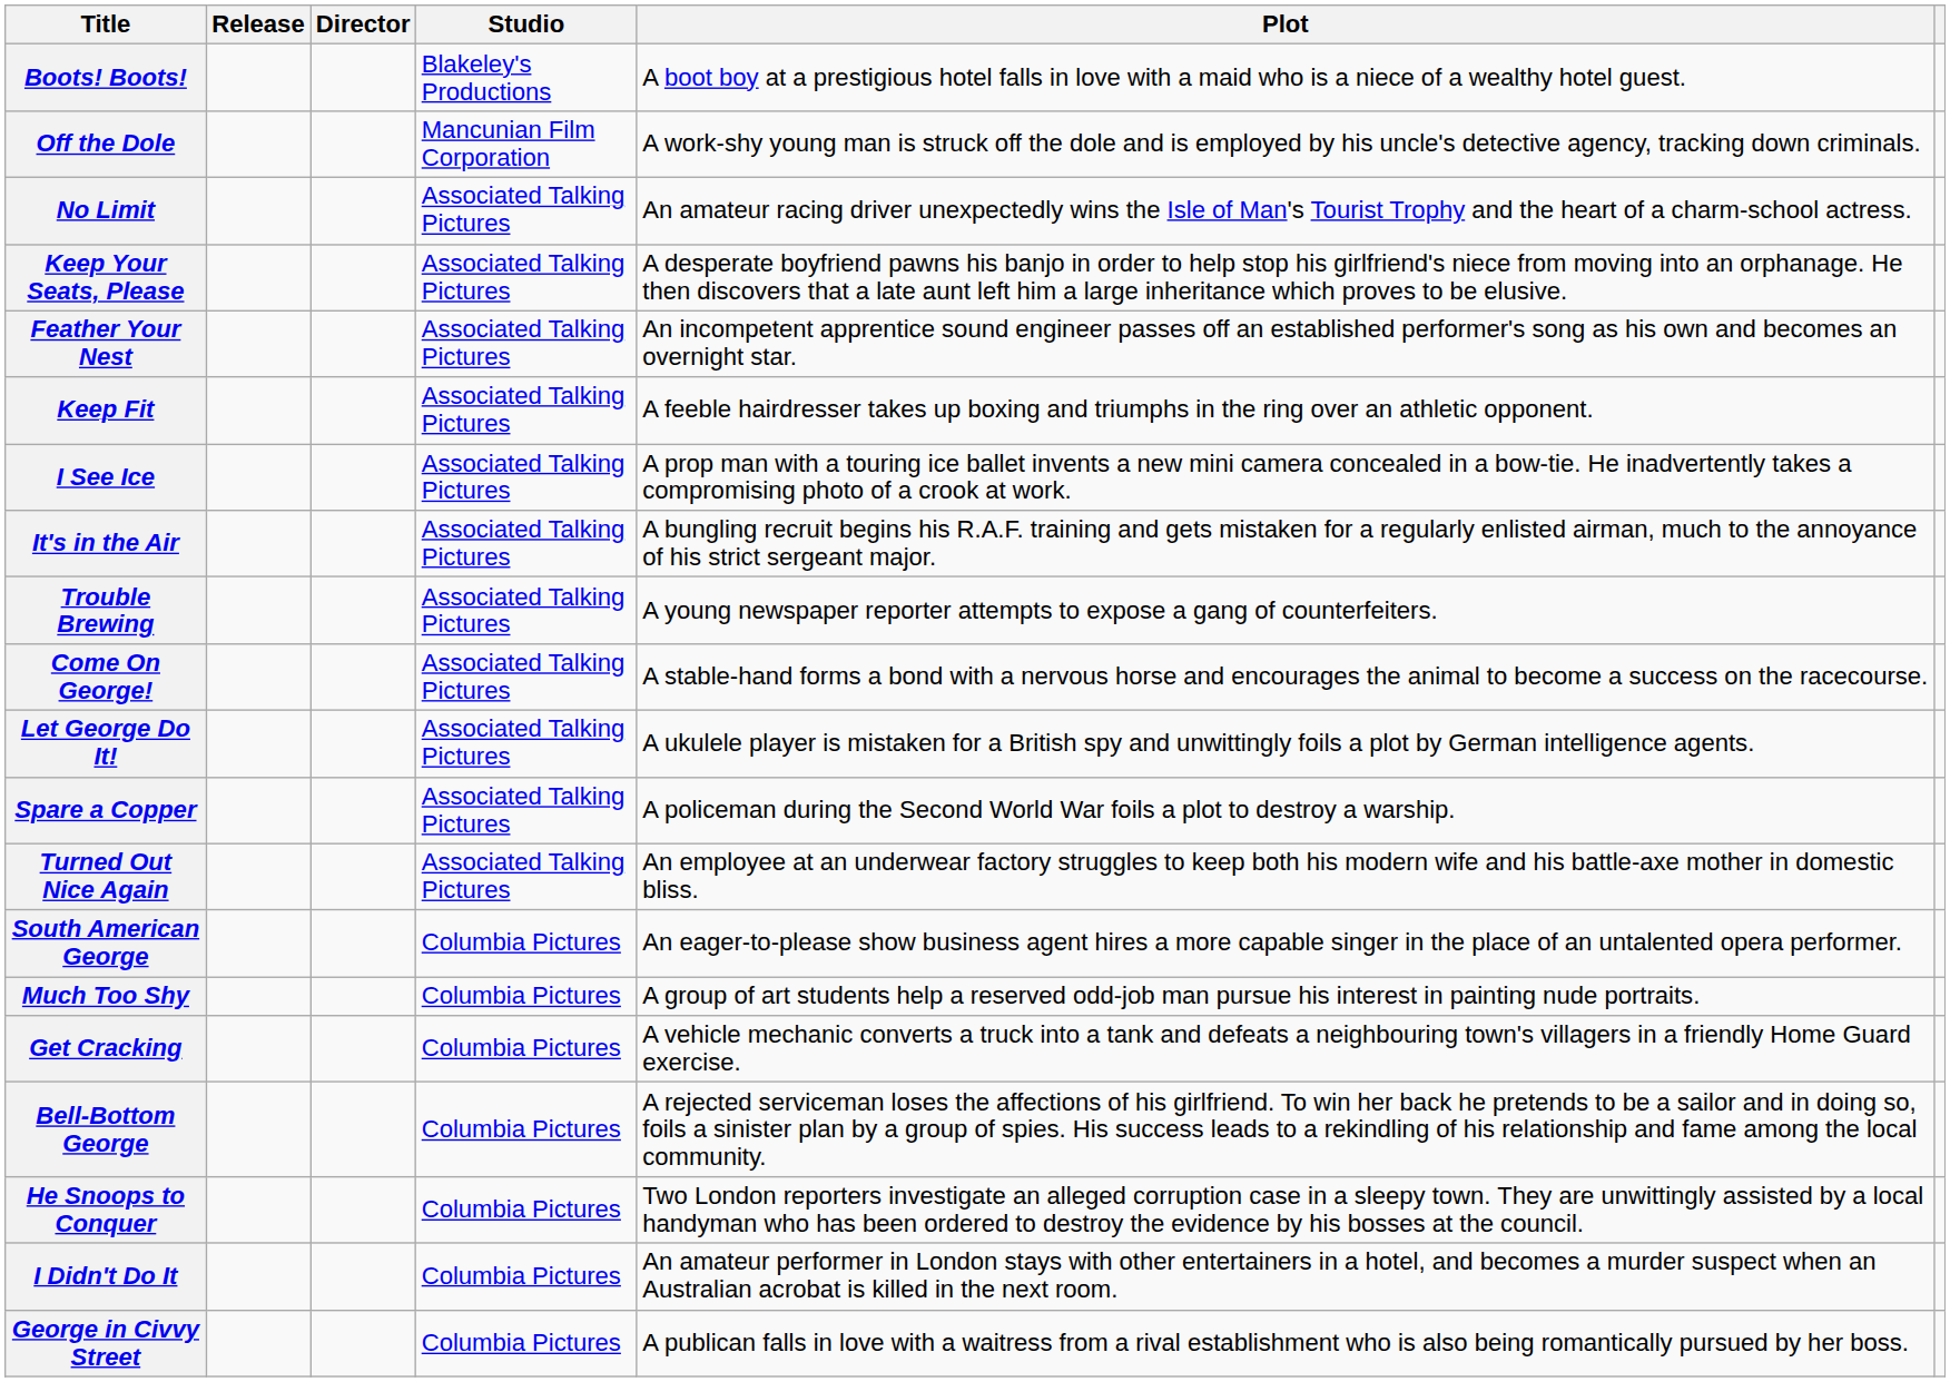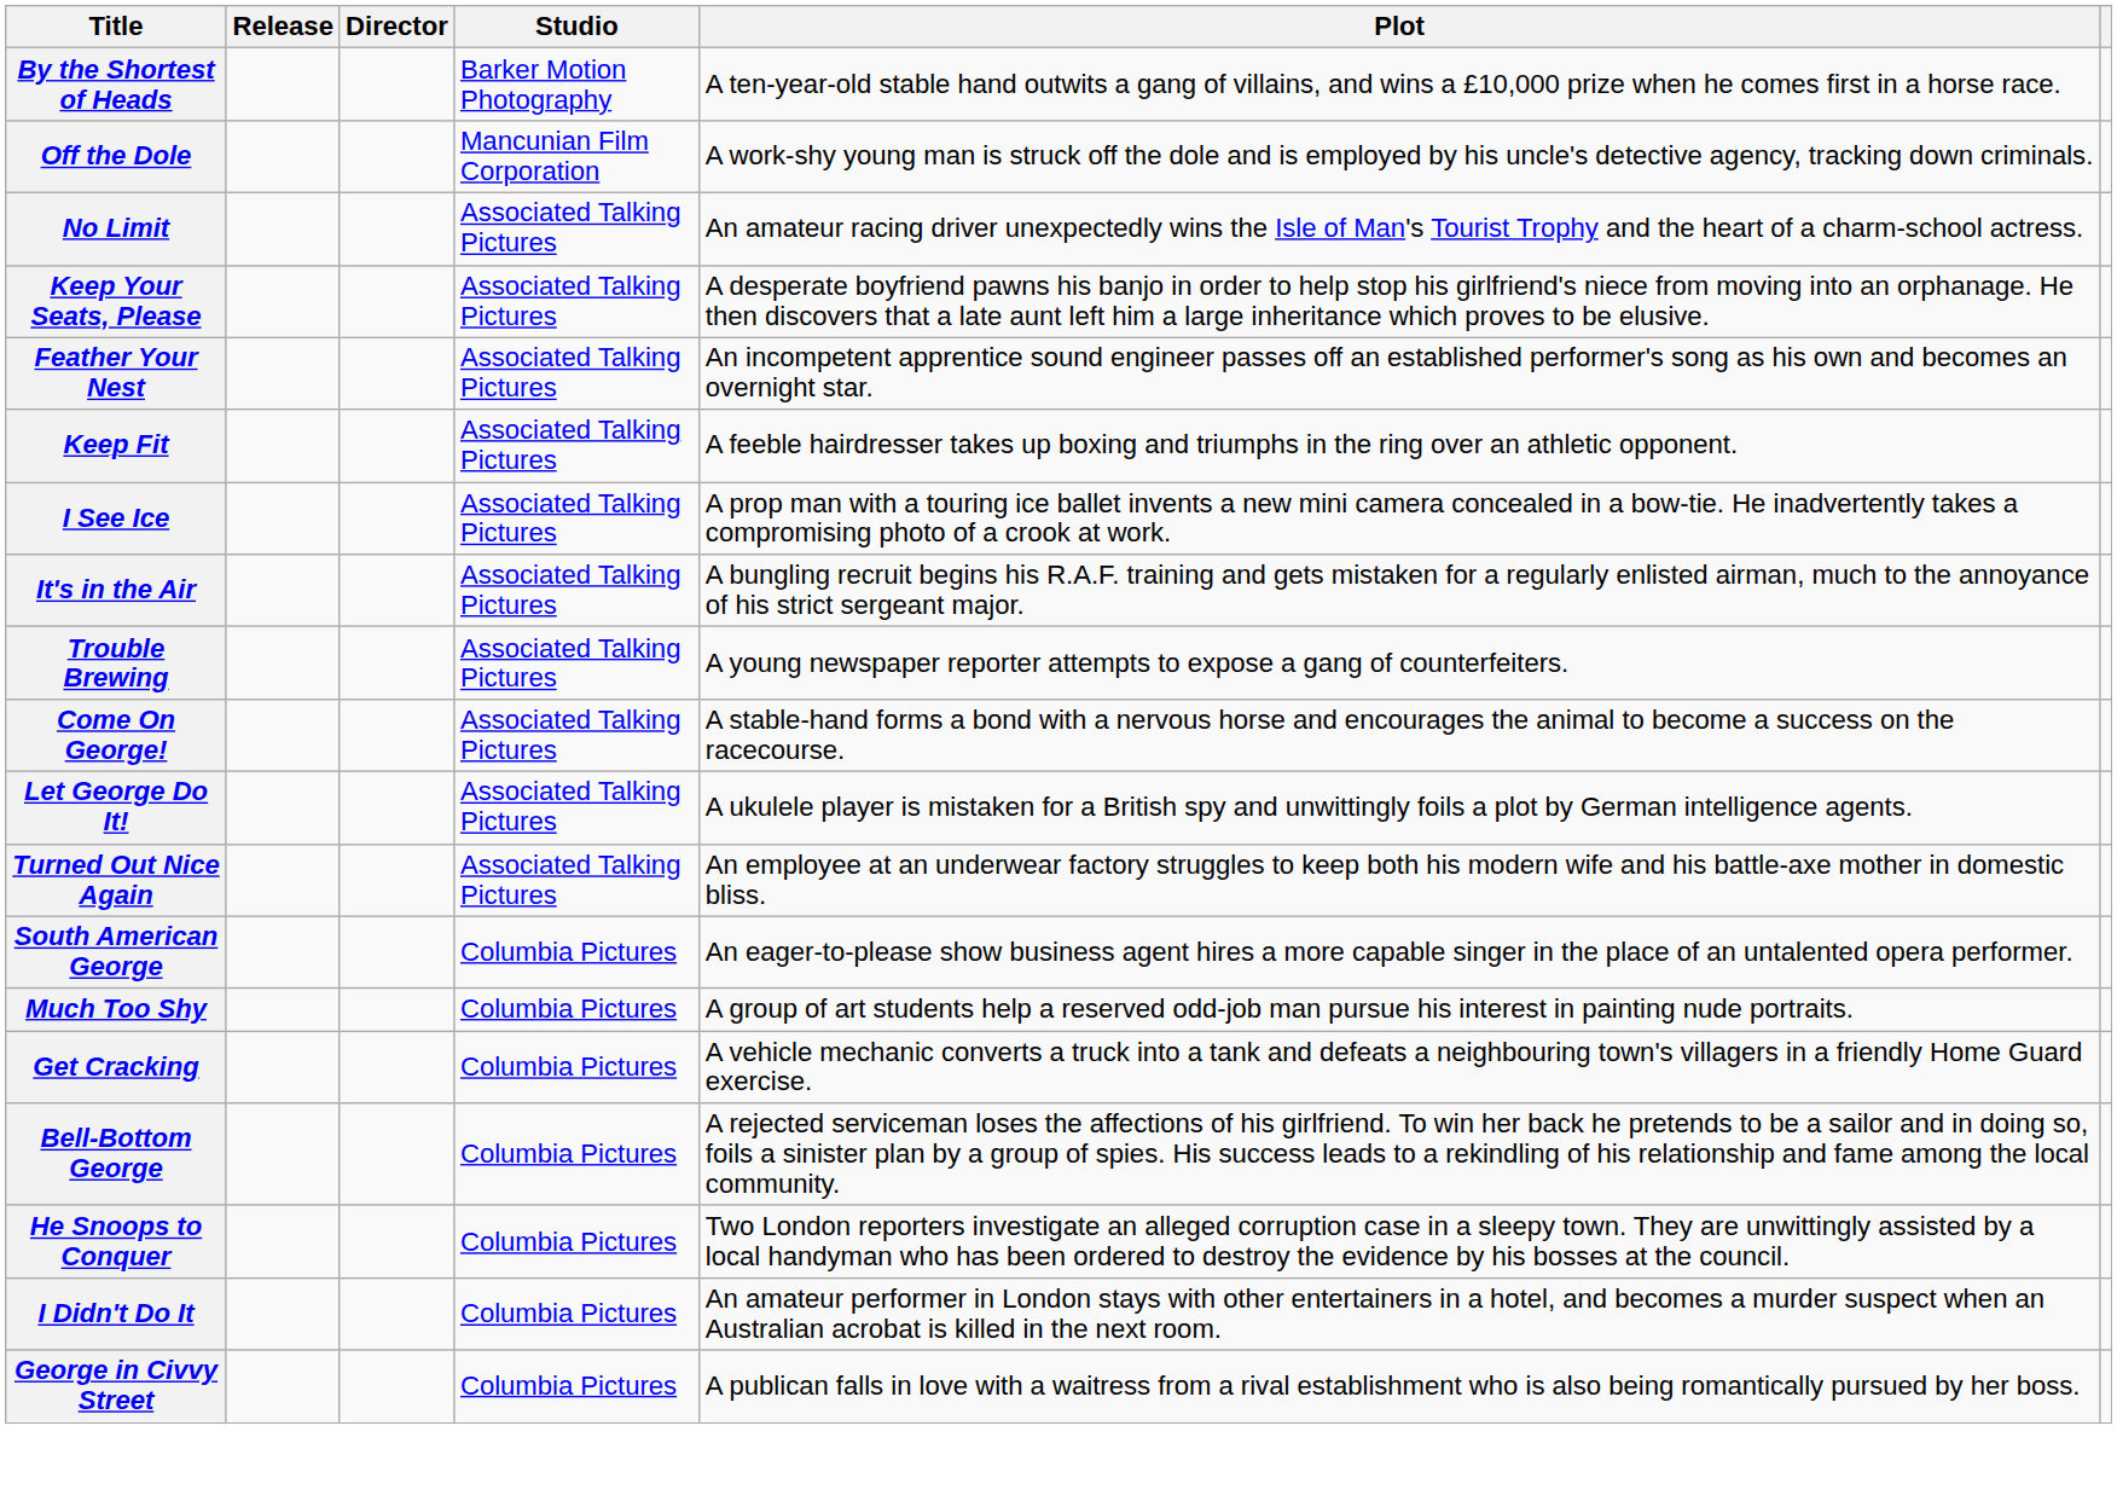+ row: By the Shortest of Heads | Barker Motion Photography | A ten-year-old stable hand outwits a gang of villains, and wins a £10,000 prize when he comes first in a horse race.
- row: Boots! Boots! | Blakeley's Productions | A boot boy at a prestigious hotel falls in love with a maid who is a niece of a wealthy hotel guest.
- row: Spare a Copper | Associated Talking Pictures | A policeman during the Second World War foils a plot to destroy a warship.
